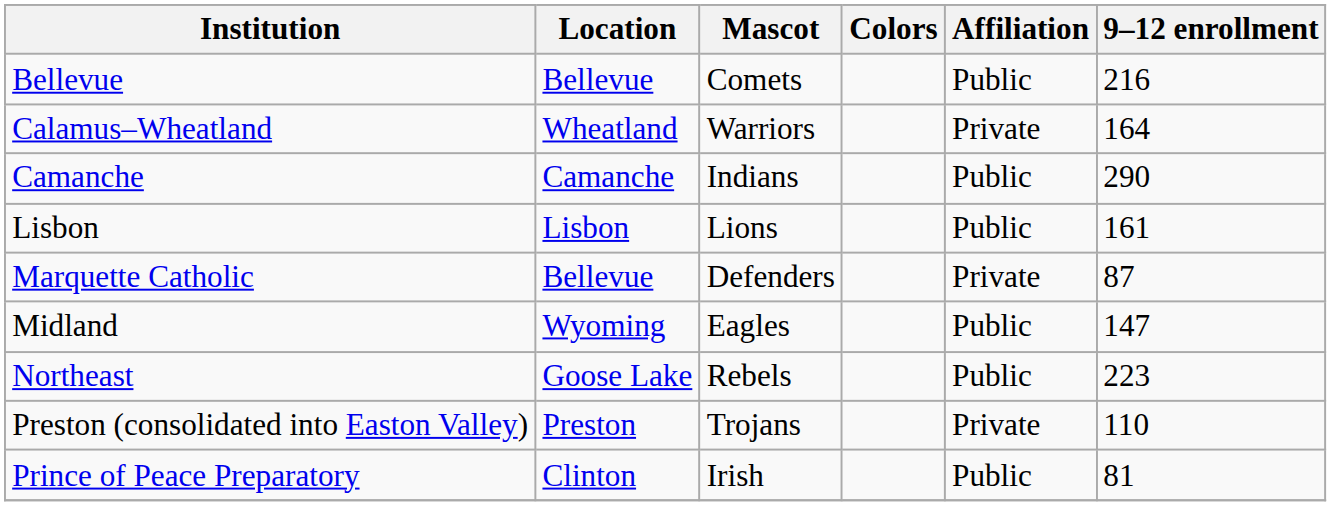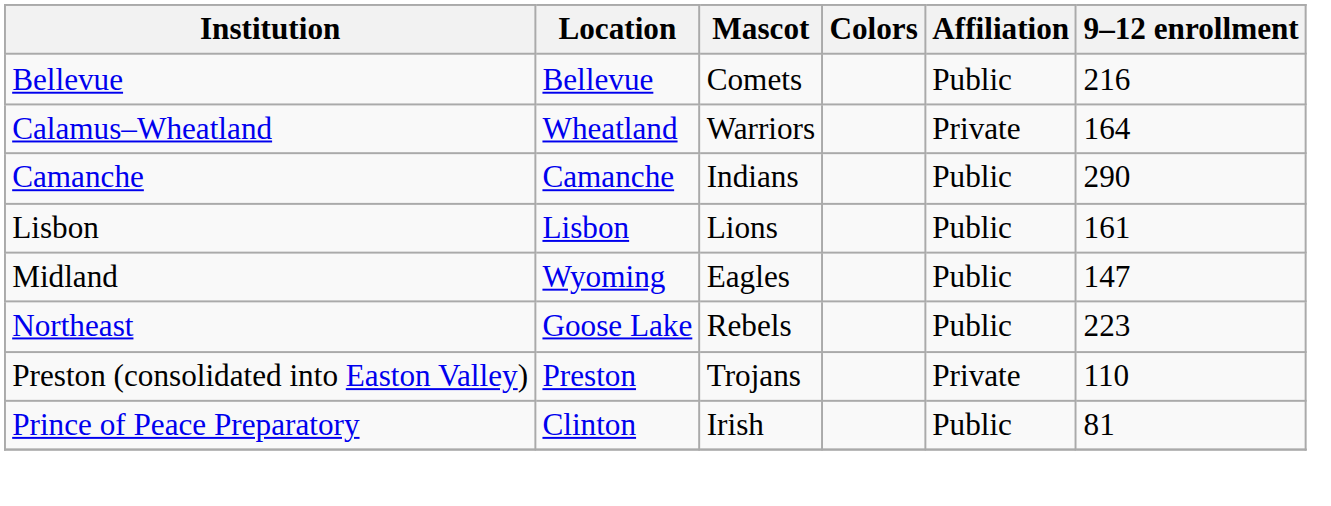- row: Marquette Catholic | Bellevue | Defenders | Private | 87
